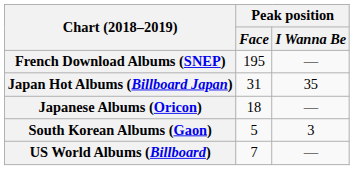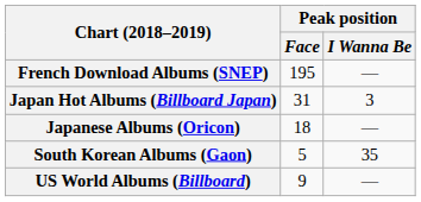Japan Hot Albums (Billboard Japan) | Peak position / I Wanna Be: 35 -> 3
South Korean Albums (Gaon) | Peak position / I Wanna Be: 3 -> 35
US World Albums (Billboard) | Peak position / Face: 7 -> 9
